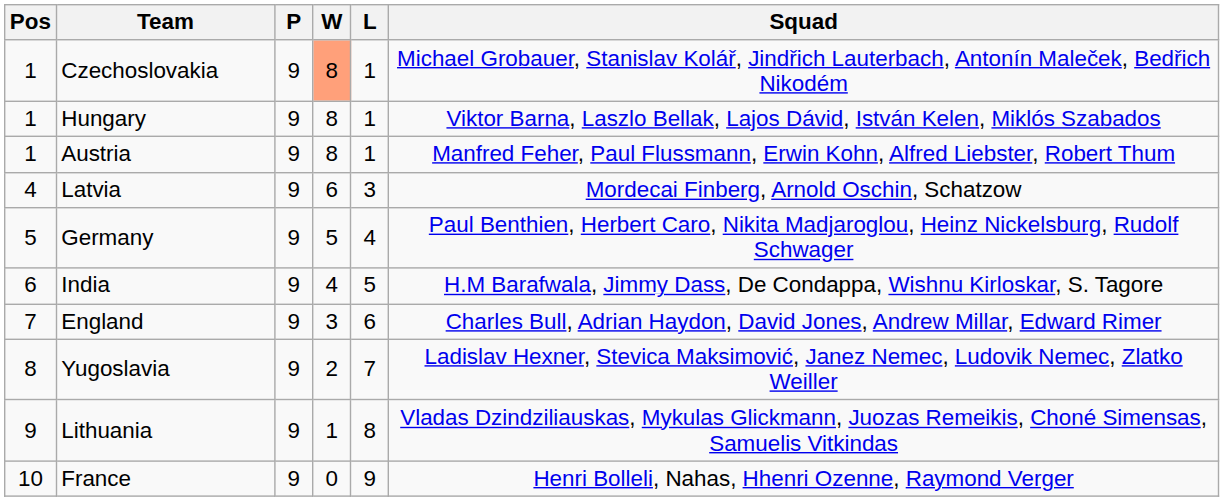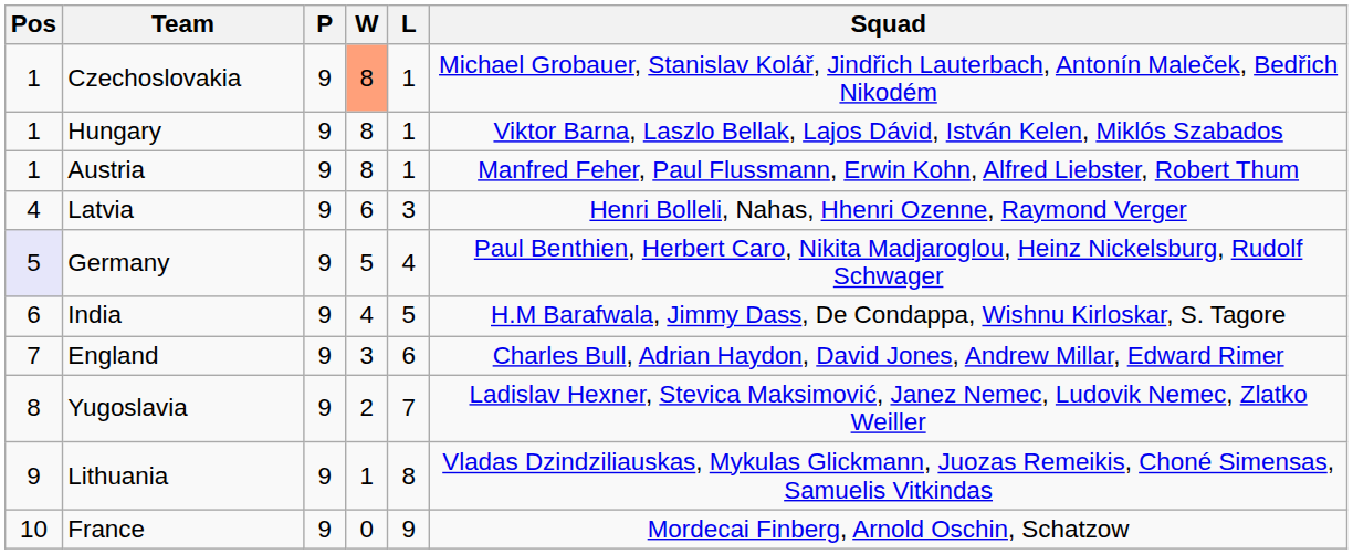Latvia | Squad: Mordecai Finberg, Arnold Oschin, Schatzow -> Henri Bolleli, Nahas, Hhenri Ozenne, Raymond Verger
Germany | Pos: no background -> lavender background
France | Squad: Henri Bolleli, Nahas, Hhenri Ozenne, Raymond Verger -> Mordecai Finberg, Arnold Oschin, Schatzow
